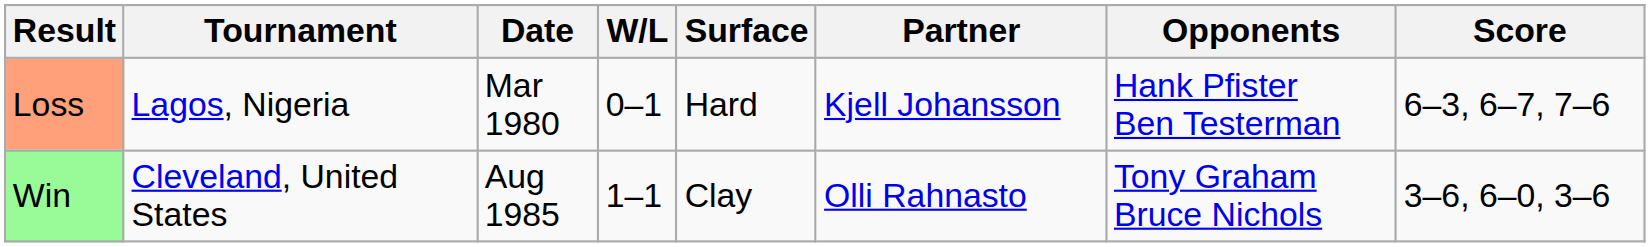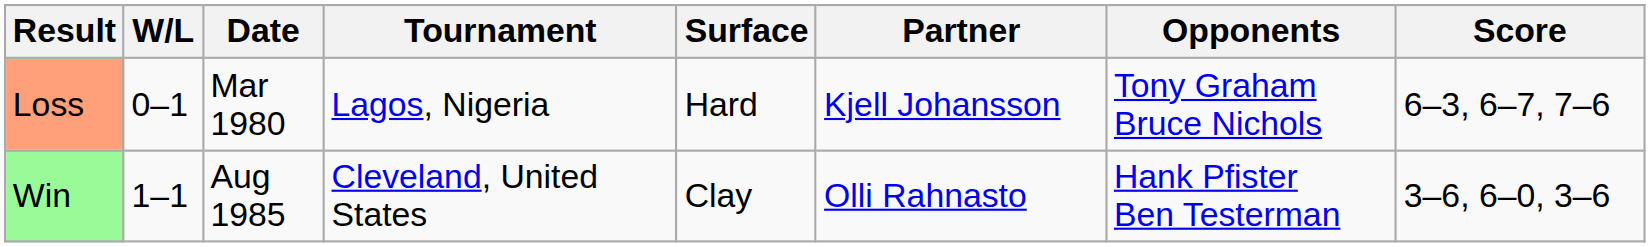columns swapped: W/L <-> Tournament
Loss | Opponents: Hank Pfister Ben Testerman -> Tony Graham Bruce Nichols
Win | Opponents: Tony Graham Bruce Nichols -> Hank Pfister Ben Testerman
